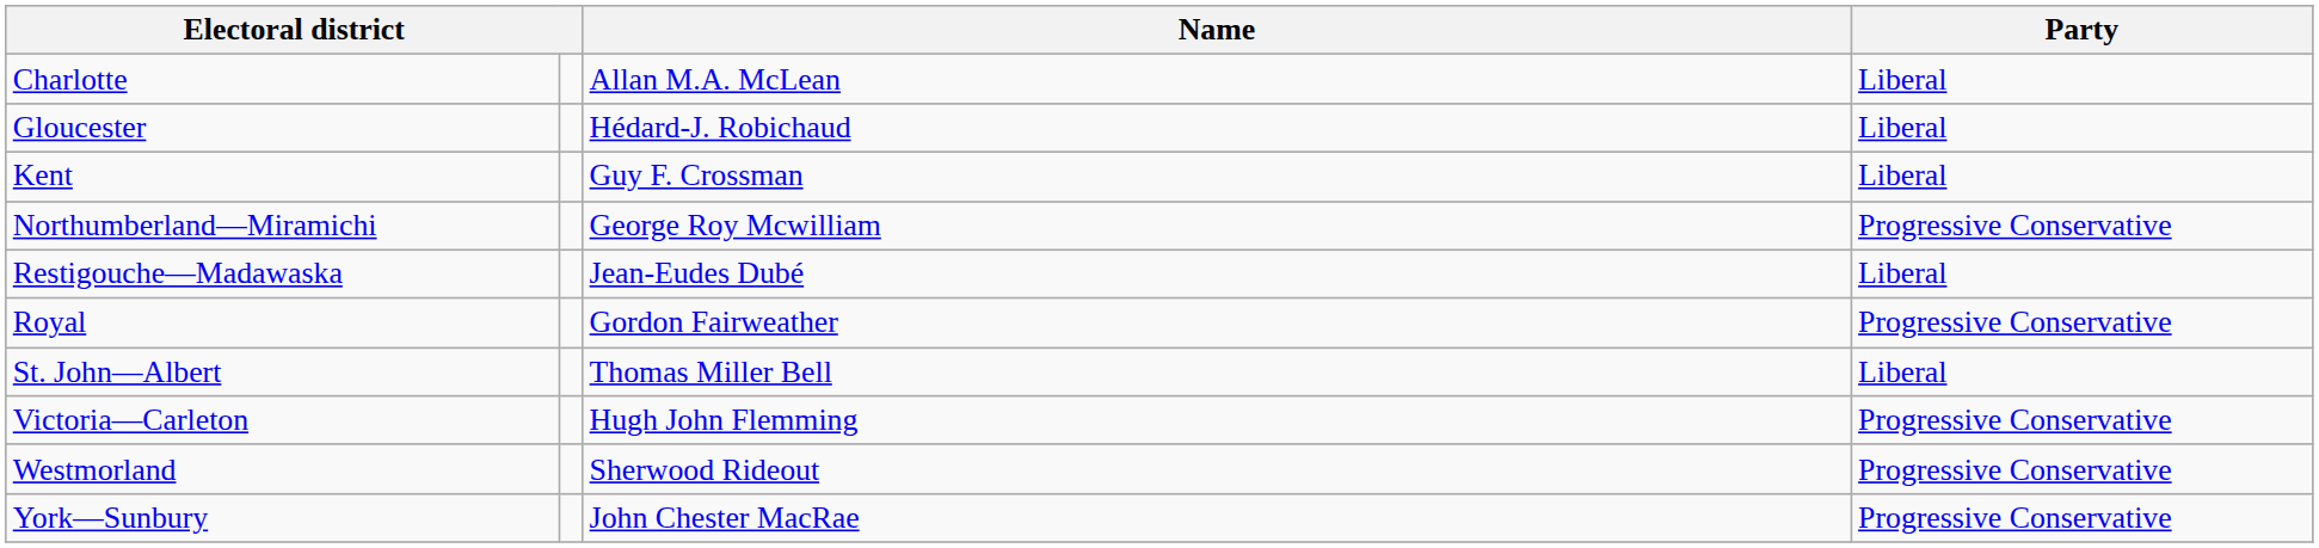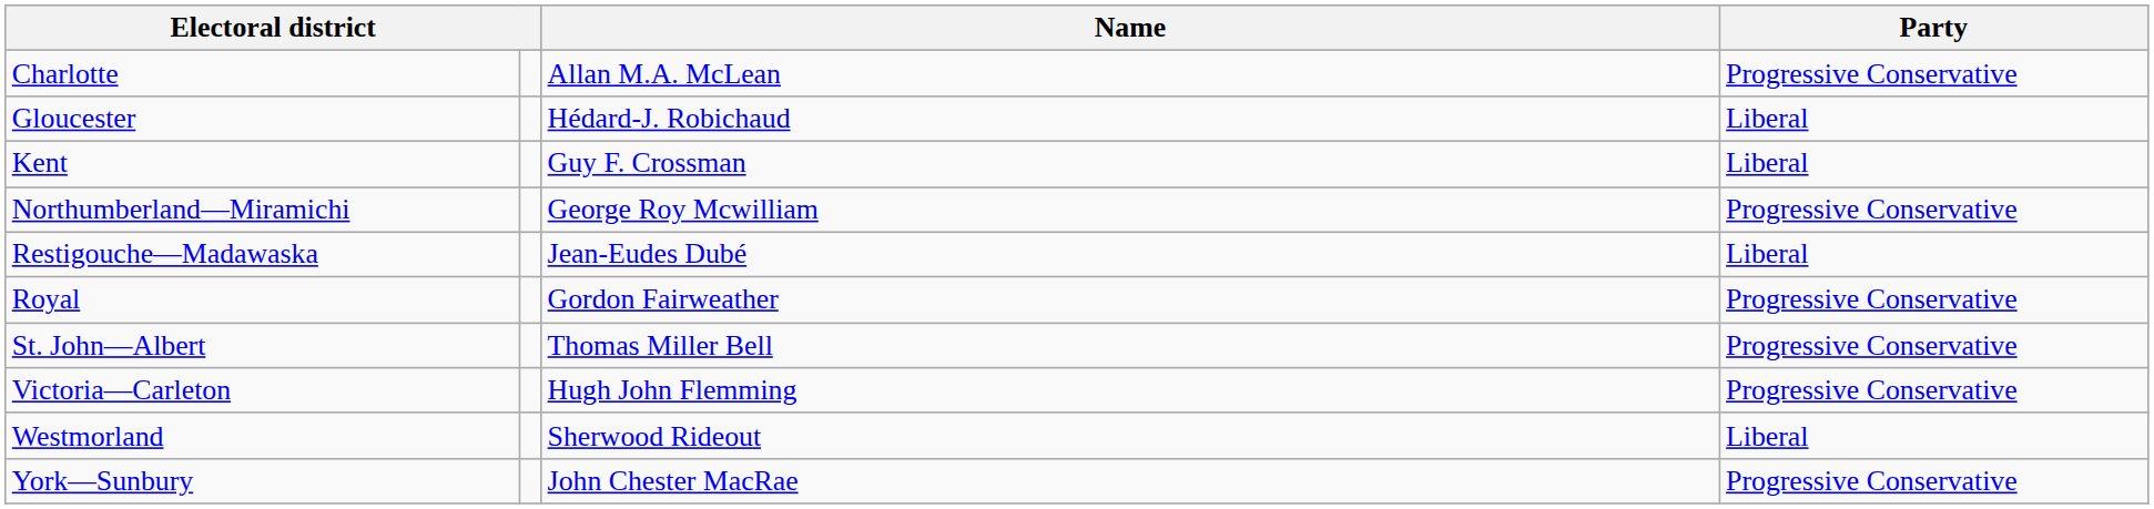Charlotte | Party: Liberal -> Progressive Conservative
St. John—Albert | Party: Liberal -> Progressive Conservative
Westmorland | Party: Progressive Conservative -> Liberal
